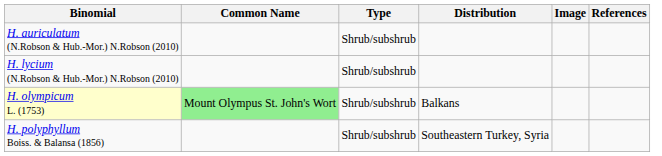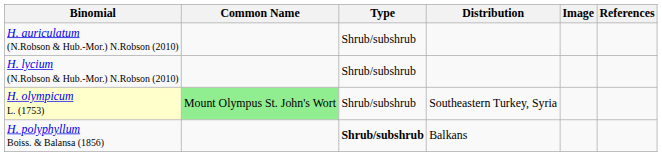H. olympicum L. (1753) | Distribution: Balkans -> Southeastern Turkey, Syria
H. polyphyllum Boiss. & Balansa (1856) | Type: normal -> bold
H. polyphyllum Boiss. & Balansa (1856) | Distribution: Southeastern Turkey, Syria -> Balkans
